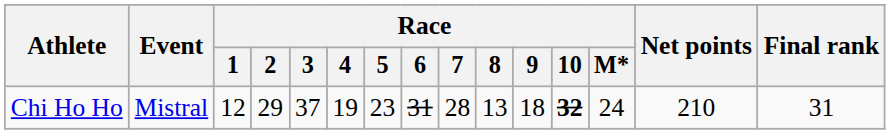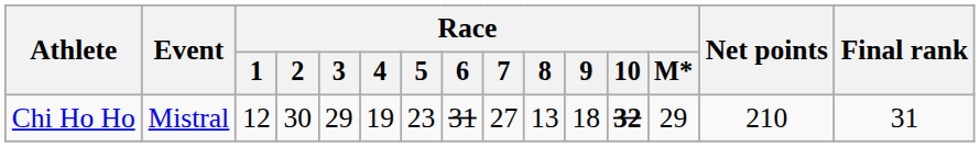Chi Ho Ho | Race / 2: 29 -> 30
Chi Ho Ho | Race / 3: 37 -> 29
Chi Ho Ho | Race / 7: 28 -> 27
Chi Ho Ho | Race / M*: 24 -> 29
